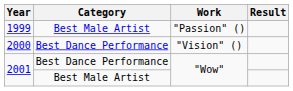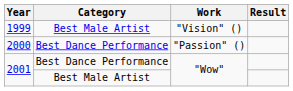1999 | Work: "Passion" () -> "Vision" ()
2000 | Work: "Vision" () -> "Passion" ()
